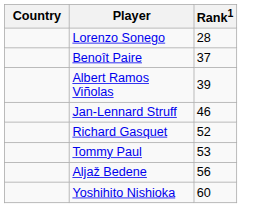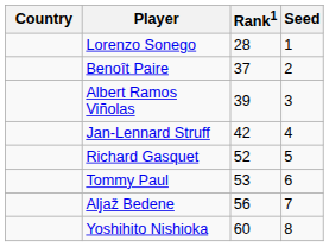+ column: Seed | 1 | 2 | 3 | 4 | 5 | 6 | 7 | 8
Jan-Lennard Struff | Rank1: 46 -> 42
